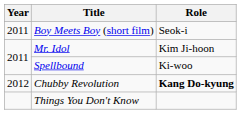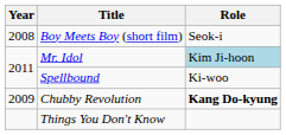Boy Meets Boy (short film) | Year: 2011 -> 2008
Mr. Idol | Role: no background -> lightblue background
Chubby Revolution | Year: 2012 -> 2009
